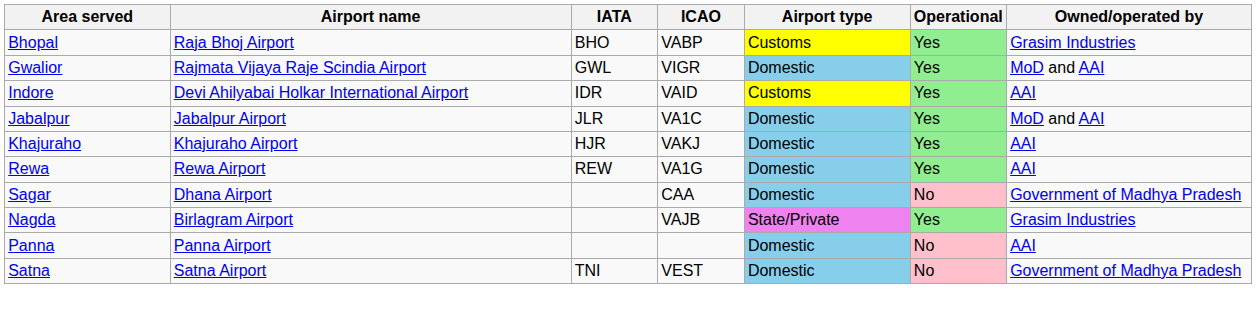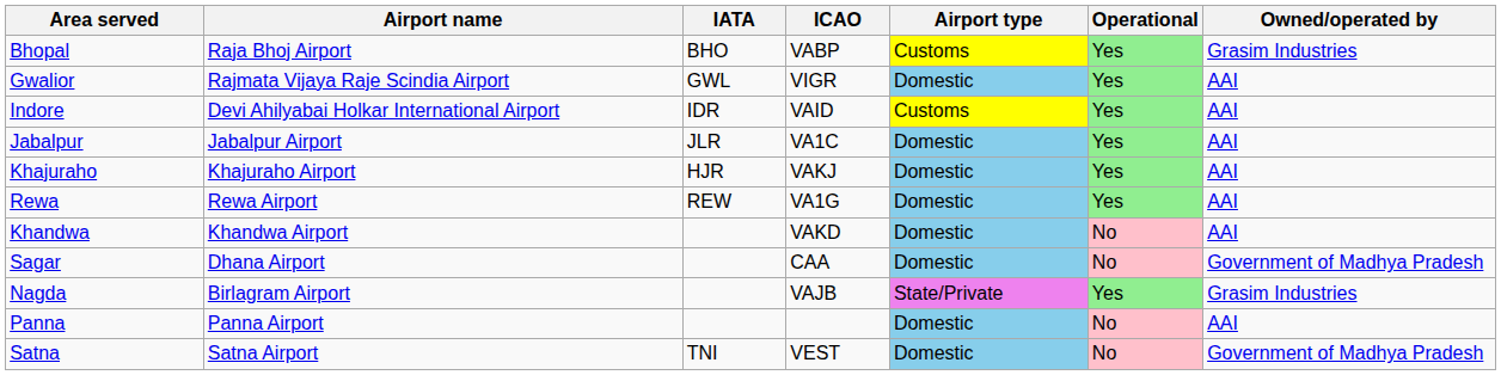Gwalior | Owned/operated by: MoD and AAI -> AAI
Jabalpur | Owned/operated by: MoD and AAI -> AAI
+ row: Khandwa | Khandwa Airport | VAKD | Domestic | No | AAI
